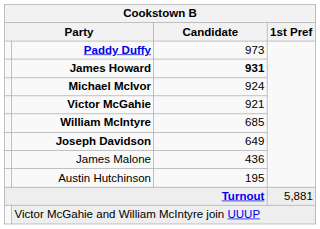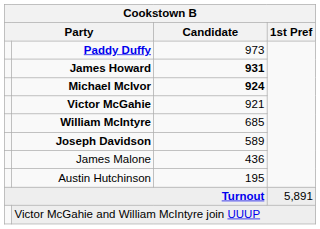Michael McIvor | Candidate: normal -> bold
Joseph Davidson | Candidate: 649 -> 589
Turnout | 1st Pref: 5,881 -> 5,891
